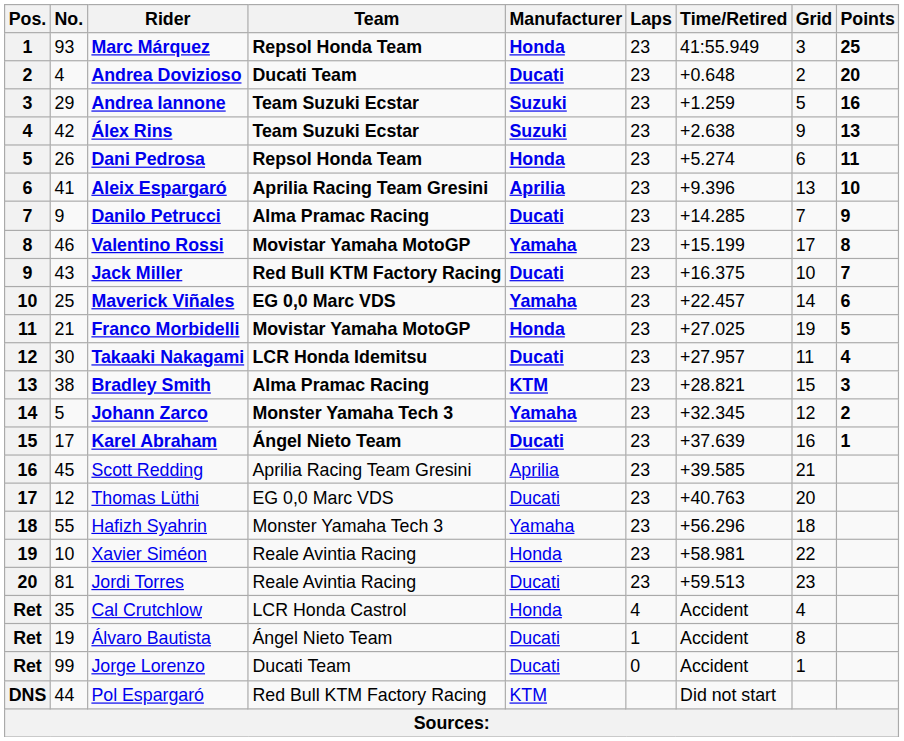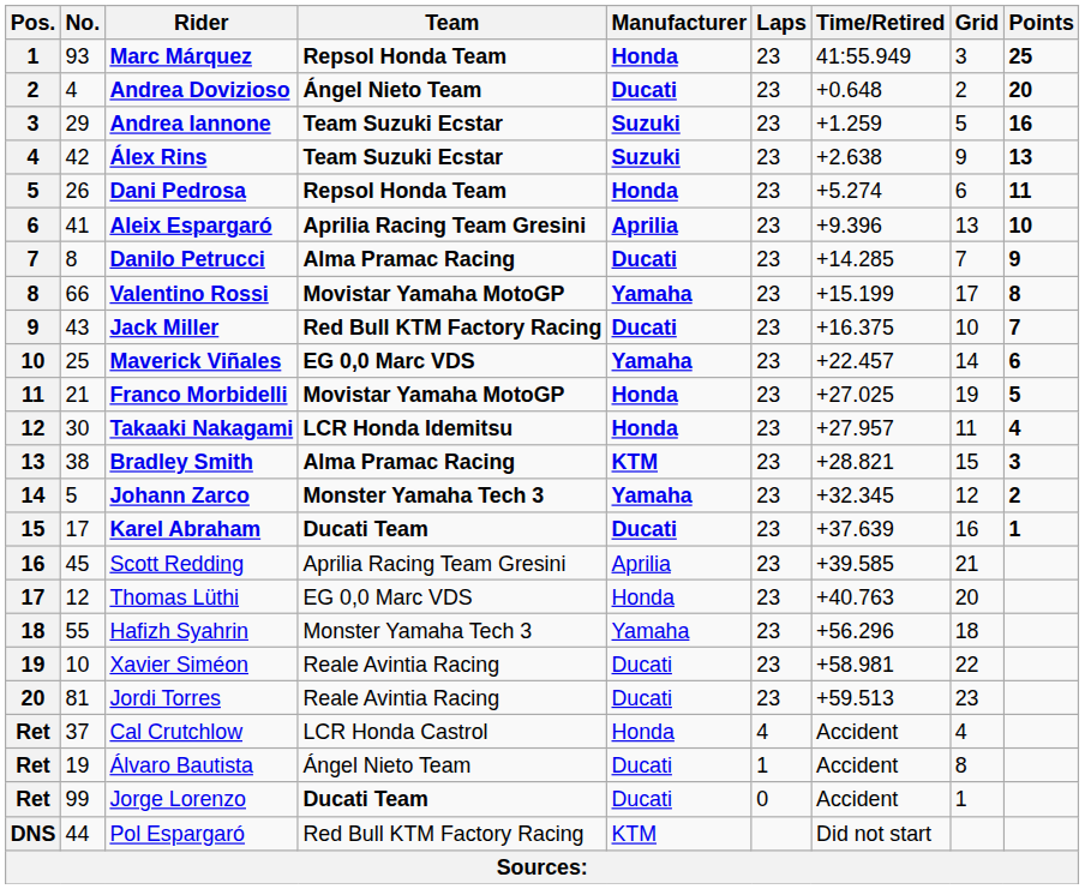Andrea Dovizioso | Team: Ducati Team -> Ángel Nieto Team
Danilo Petrucci | No.: 9 -> 8
Valentino Rossi | No.: 46 -> 66
Takaaki Nakagami | Manufacturer: Ducati -> Honda
Karel Abraham | Team: Ángel Nieto Team -> Ducati Team
Thomas Lüthi | Manufacturer: Ducati -> Honda
Xavier Siméon | Manufacturer: Honda -> Ducati
Cal Crutchlow | No.: 35 -> 37
Jorge Lorenzo | Team: normal -> bold
